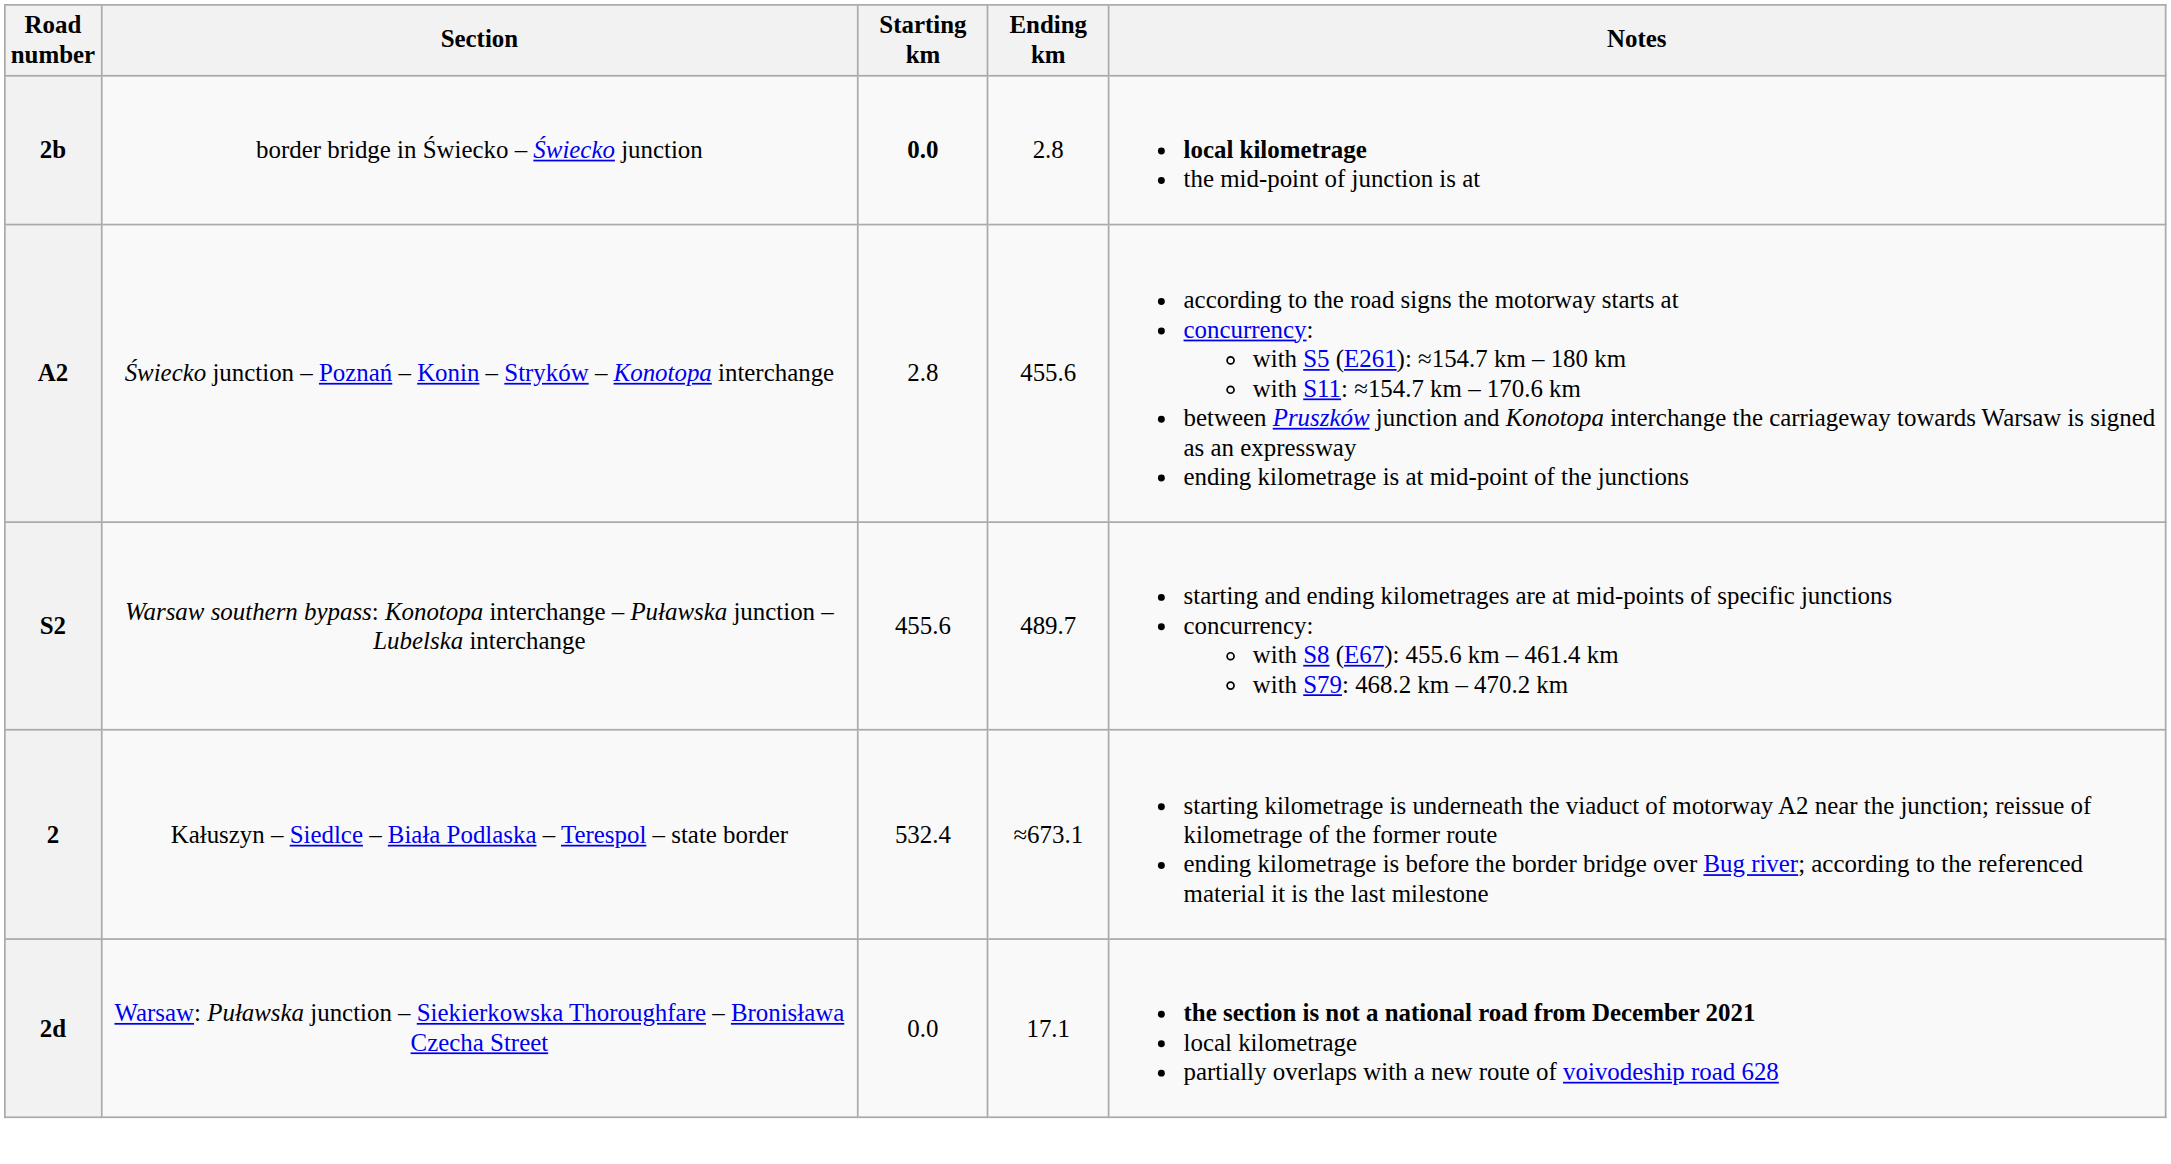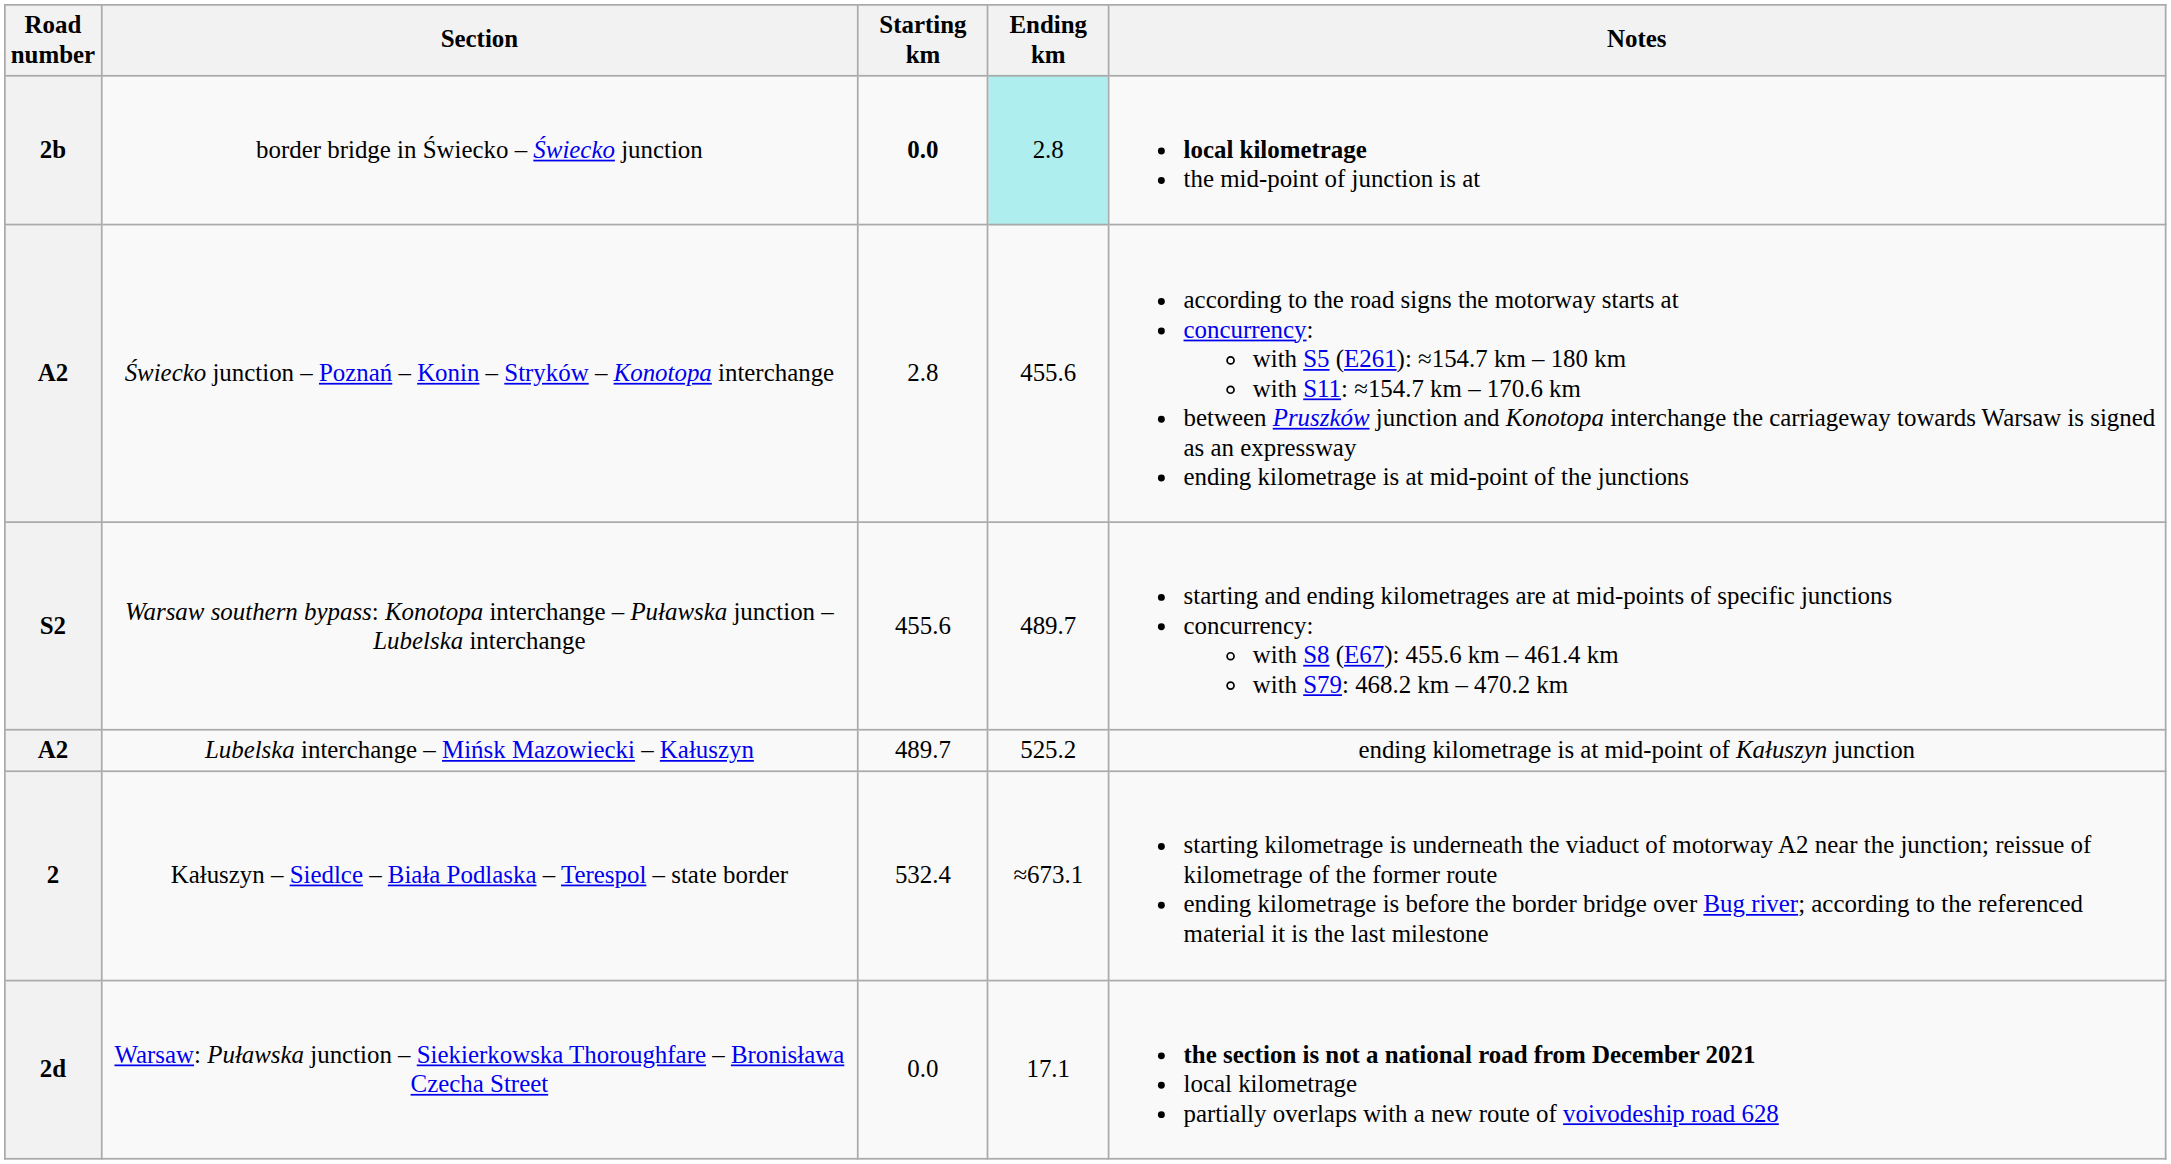border bridge in Świecko – Świecko junction | Ending km: no background -> paleturquoise background
+ row: A2 | Lubelska interchange – Mińsk Mazowiecki – Kałuszyn | 489.7 | 525.2 | ending kilometrage is at mid-point of Kałuszyn junction
